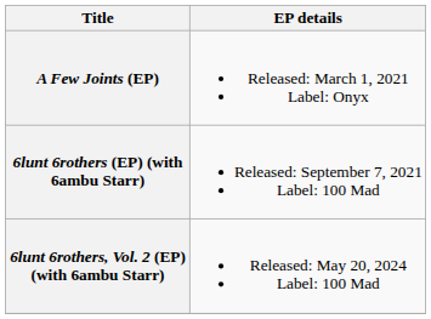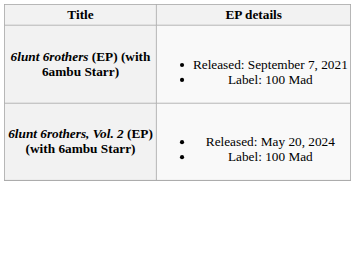- row: A Few Joints (EP) | Released: March 1, 2021 Label: Onyx
